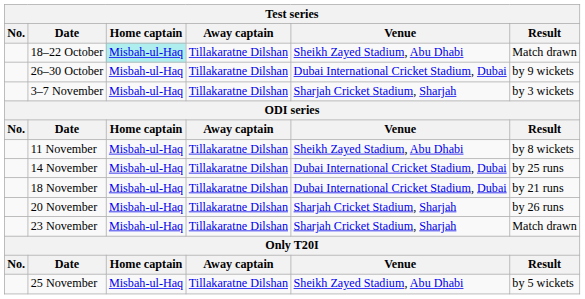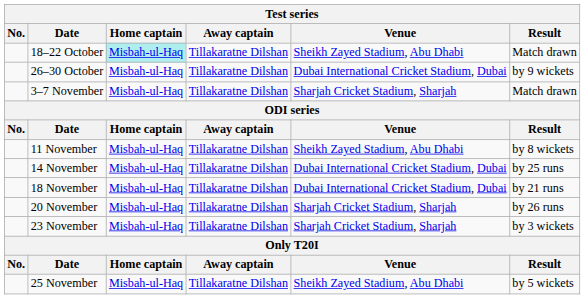3–7 November | Result: by 3 wickets -> Match drawn
23 November | Result: Match drawn -> by 3 wickets
